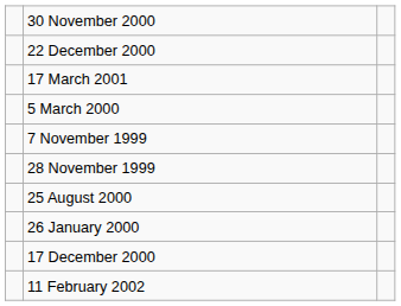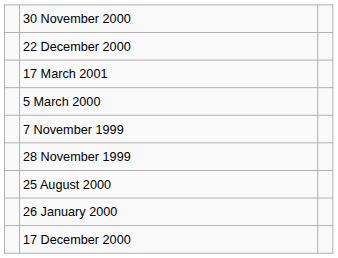- row: 11 February 2002
